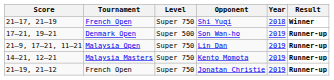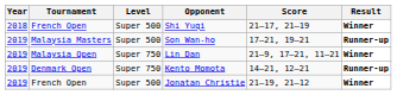columns swapped: Year <-> Score
Shi Yuqi | Level: Super 750 -> Super 500
Son Wan-ho | Tournament: Denmark Open -> Malaysia Masters
Lin Dan | Result: Runner-up -> Winner
Kento Momota | Tournament: Malaysia Masters -> Denmark Open
Jonatan Christie | Level: Super 750 -> Super 500
Jonatan Christie | Result: Runner-up -> Winner
